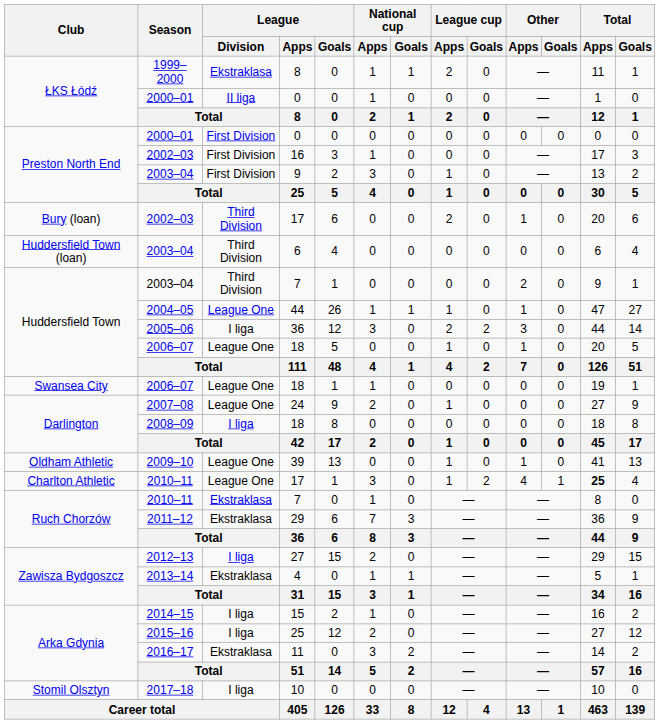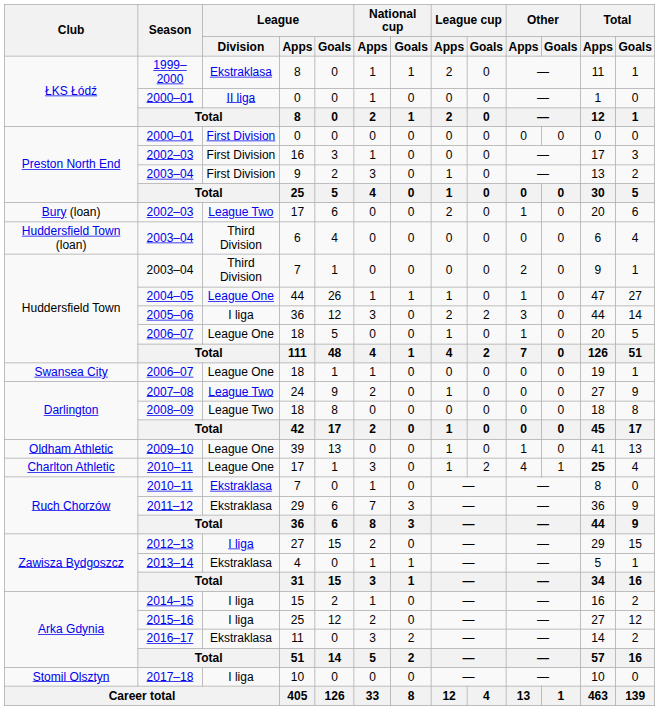Bury (loan) / 17 | League / Division: Third Division -> League Two
24 | League / Division: League One -> League Two
Darlington / 18 | League / Division: I liga -> League Two
